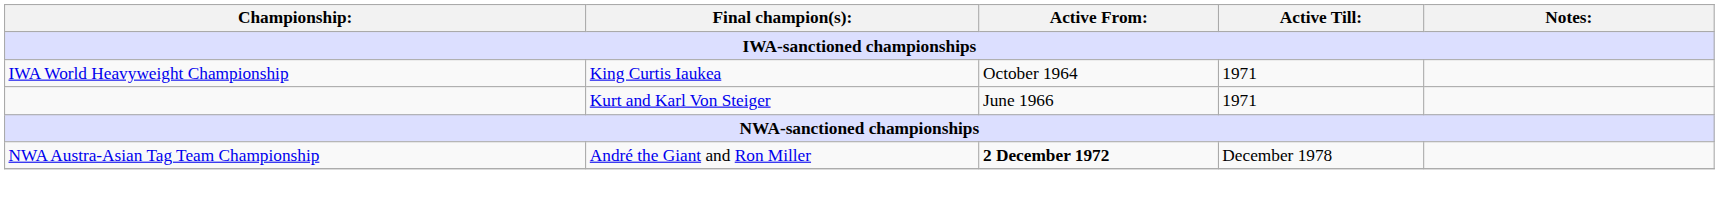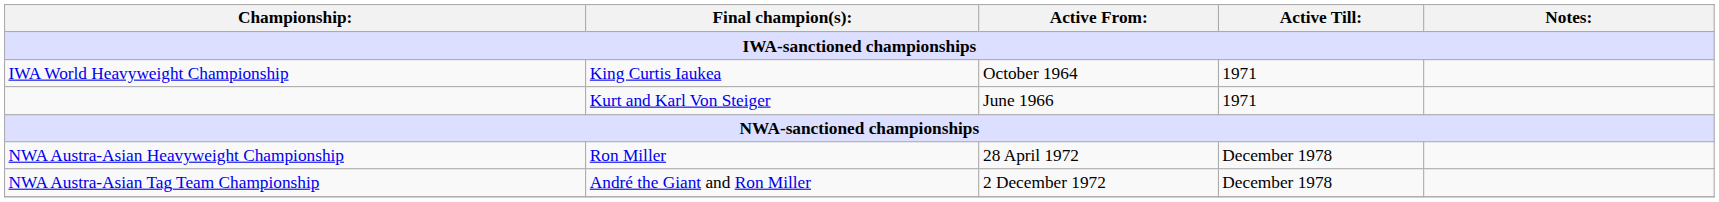+ row: NWA Austra-Asian Heavyweight Championship | Ron Miller | 28 April 1972 | December 1978
NWA Austra-Asian Tag Team Championship | Active From:: bold -> normal
